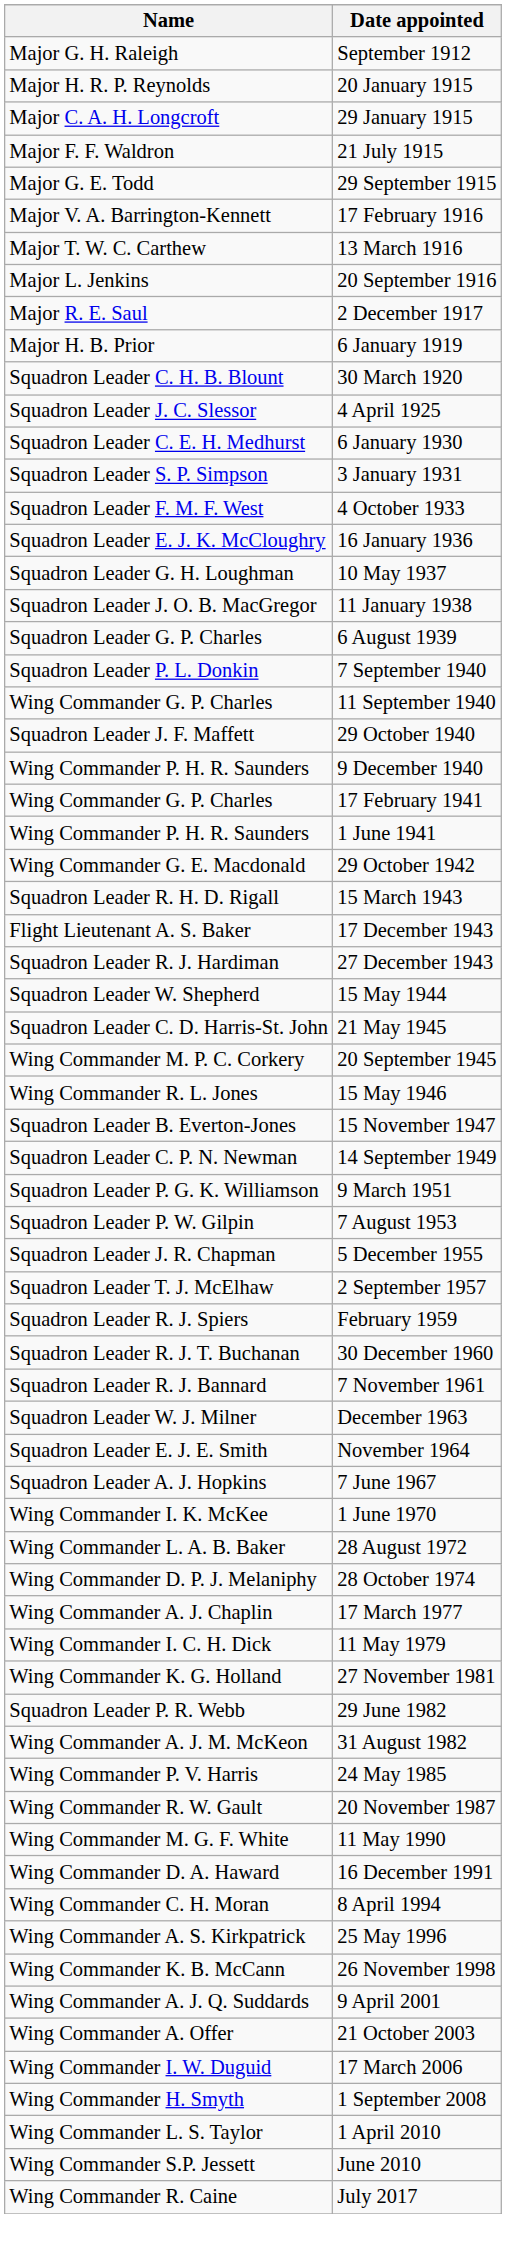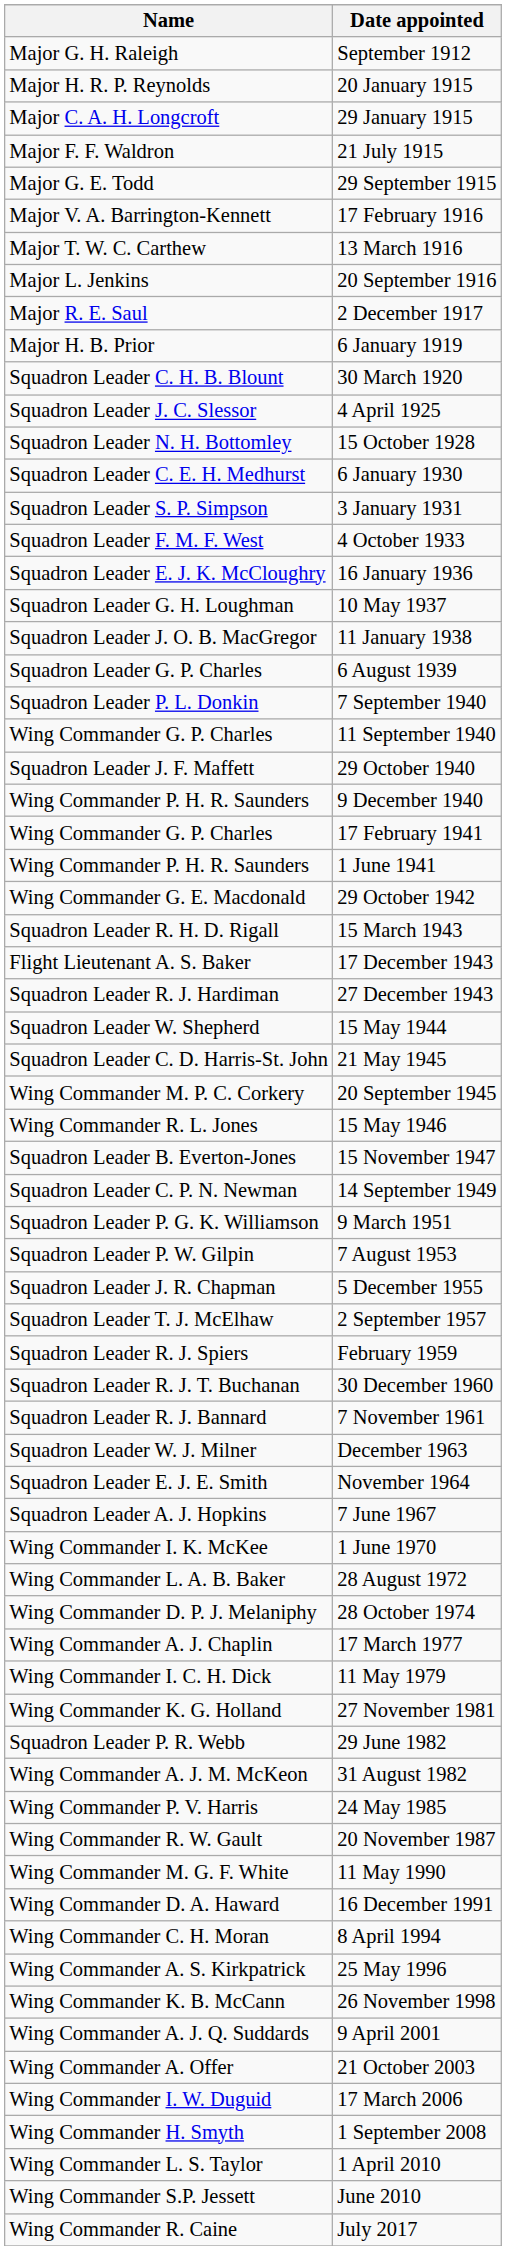+ row: Squadron Leader N. H. Bottomley | 15 October 1928
